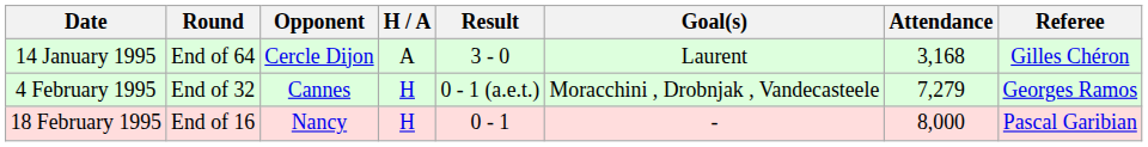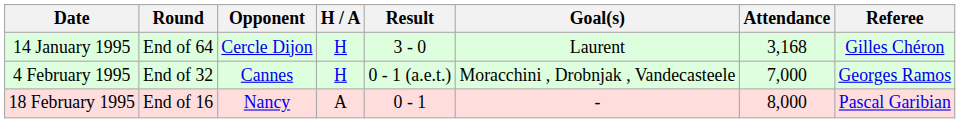14 January 1995 | H / A: A -> H
4 February 1995 | Attendance: 7,279 -> 7,000
18 February 1995 | H / A: H -> A
